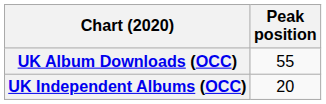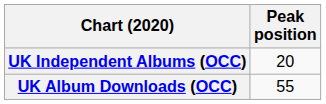rows swapped: UK Album Downloads (OCC) <-> UK Independent Albums (OCC)
